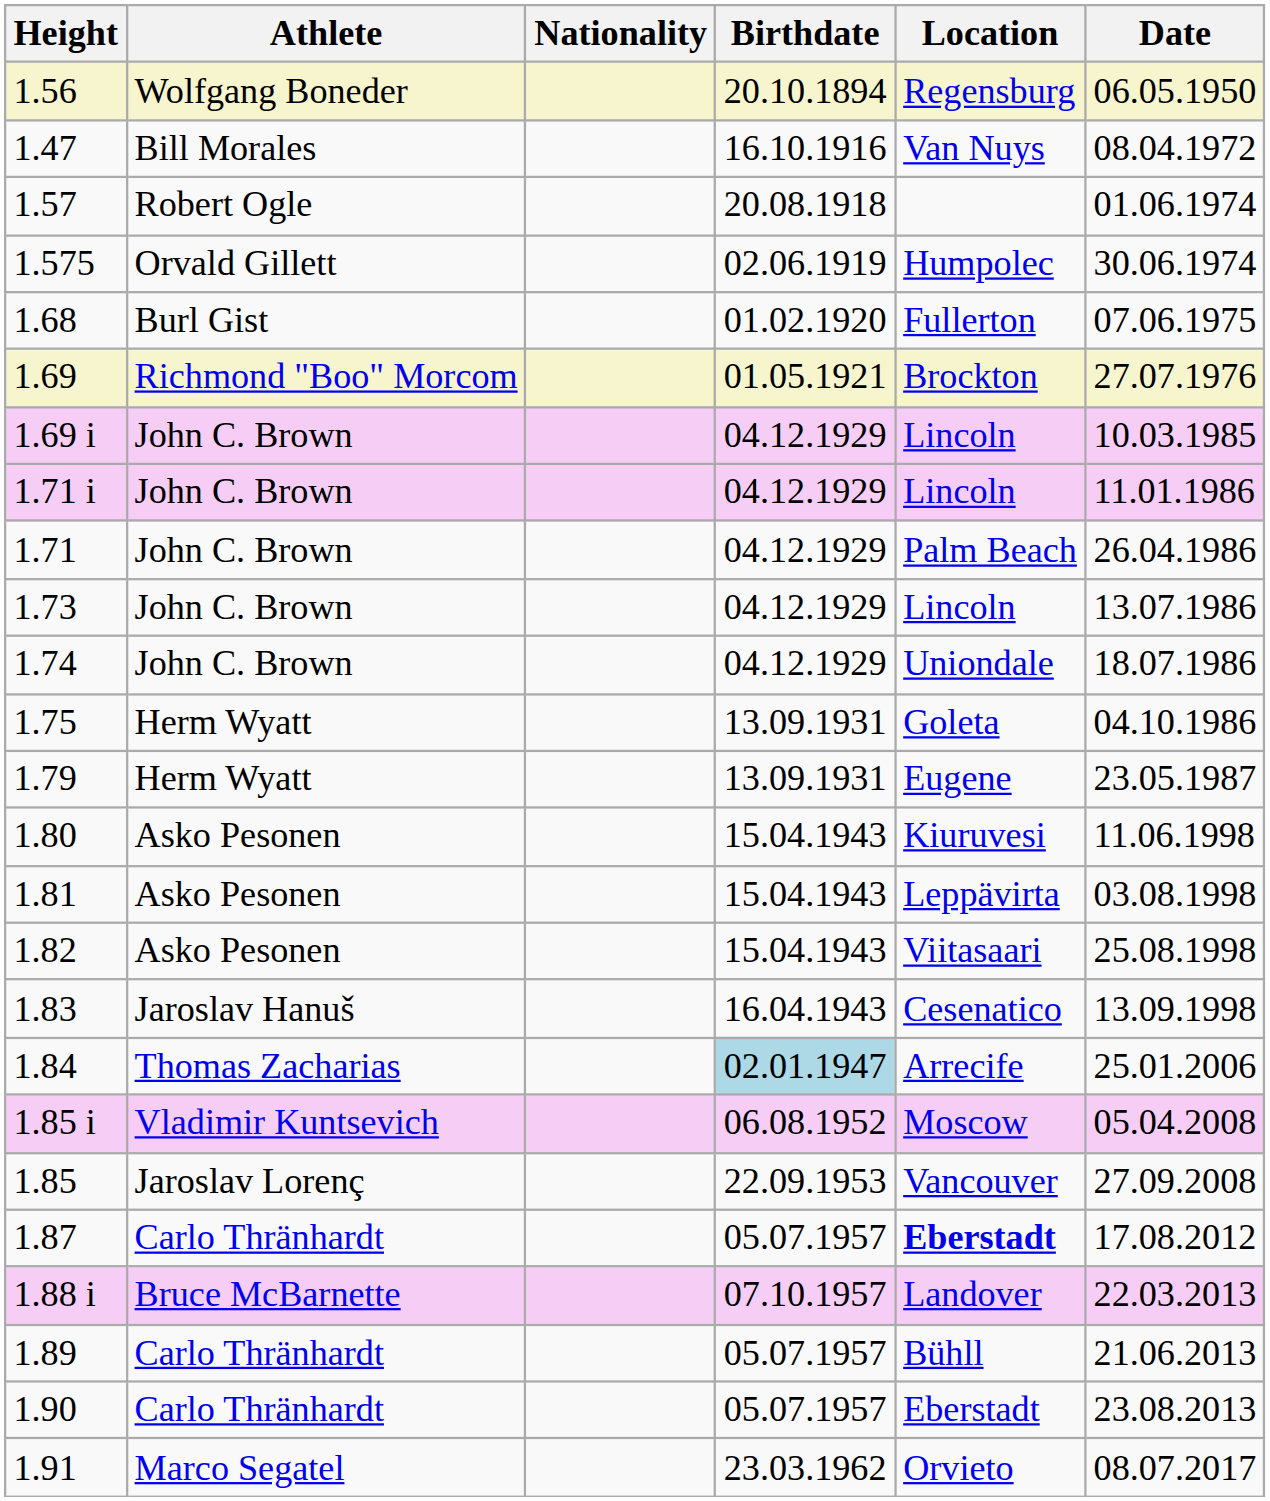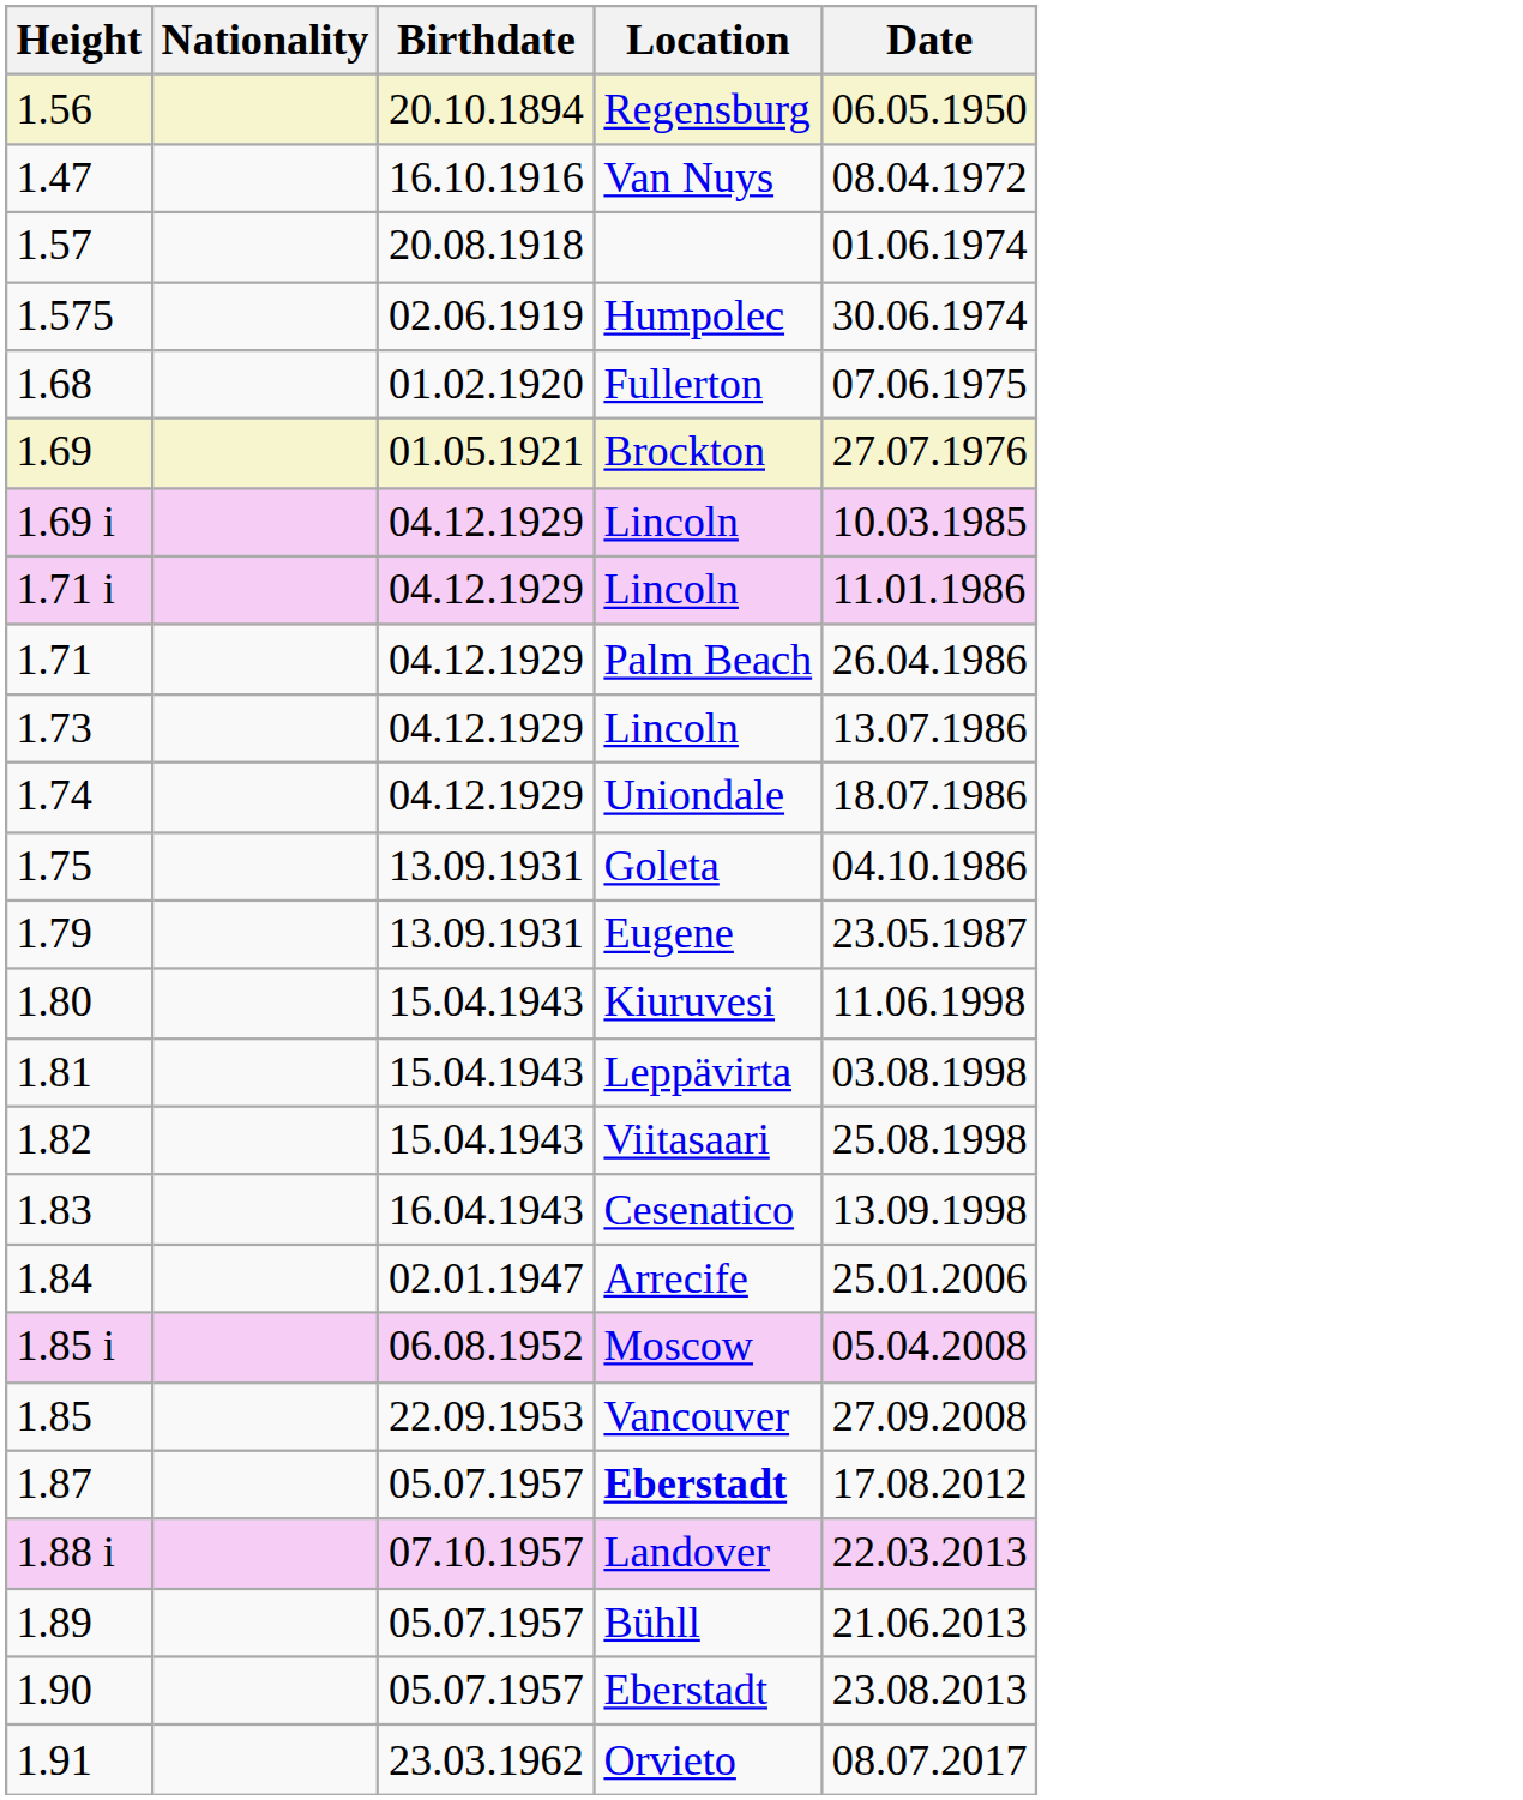- column: Athlete | Wolfgang Boneder | Bill Morales | Robert Ogle | Orvald Gillett | Burl Gist | Richmond "Boo" Morcom | John C. Brown | John C. Brown | John C. Brown | John C. Brown | John C. Brown | Herm Wyatt | Herm Wyatt | Asko Pesonen | Asko Pesonen | Asko Pesonen | Jaroslav Hanuš | Thomas Zacharias | Vladimir Kuntsevich | Jaroslav Lorenç | Carlo Thränhardt | Bruce McBarnette | Carlo Thränhardt | Carlo Thränhardt | Marco Segatel
1.84 | Birthdate: lightblue background -> no background
